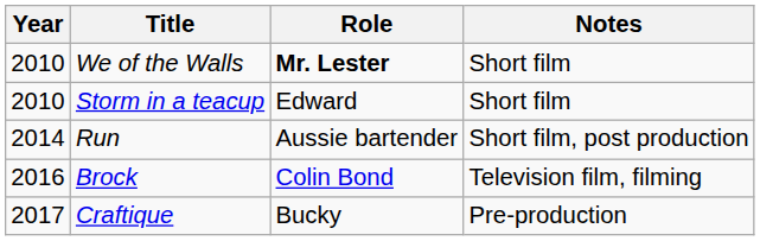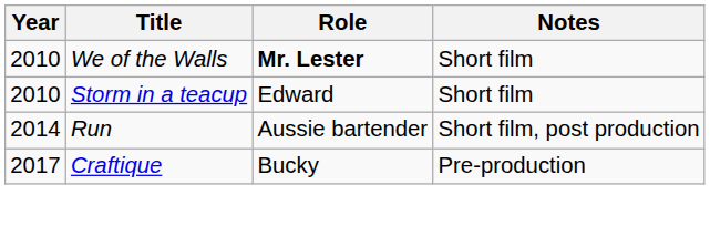- row: 2016 | Brock | Colin Bond | Television film, filming
